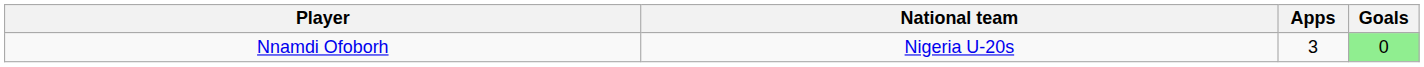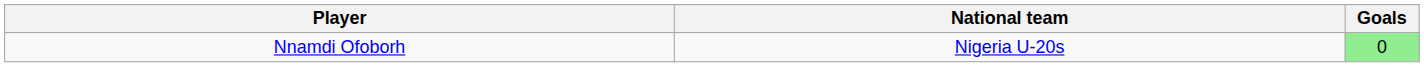- column: Apps | 3
